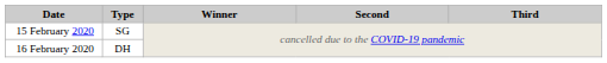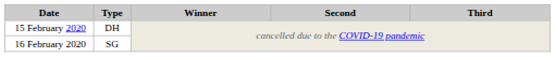15 February 2020 | Type: SG -> DH
16 February 2020 | Type: DH -> SG
